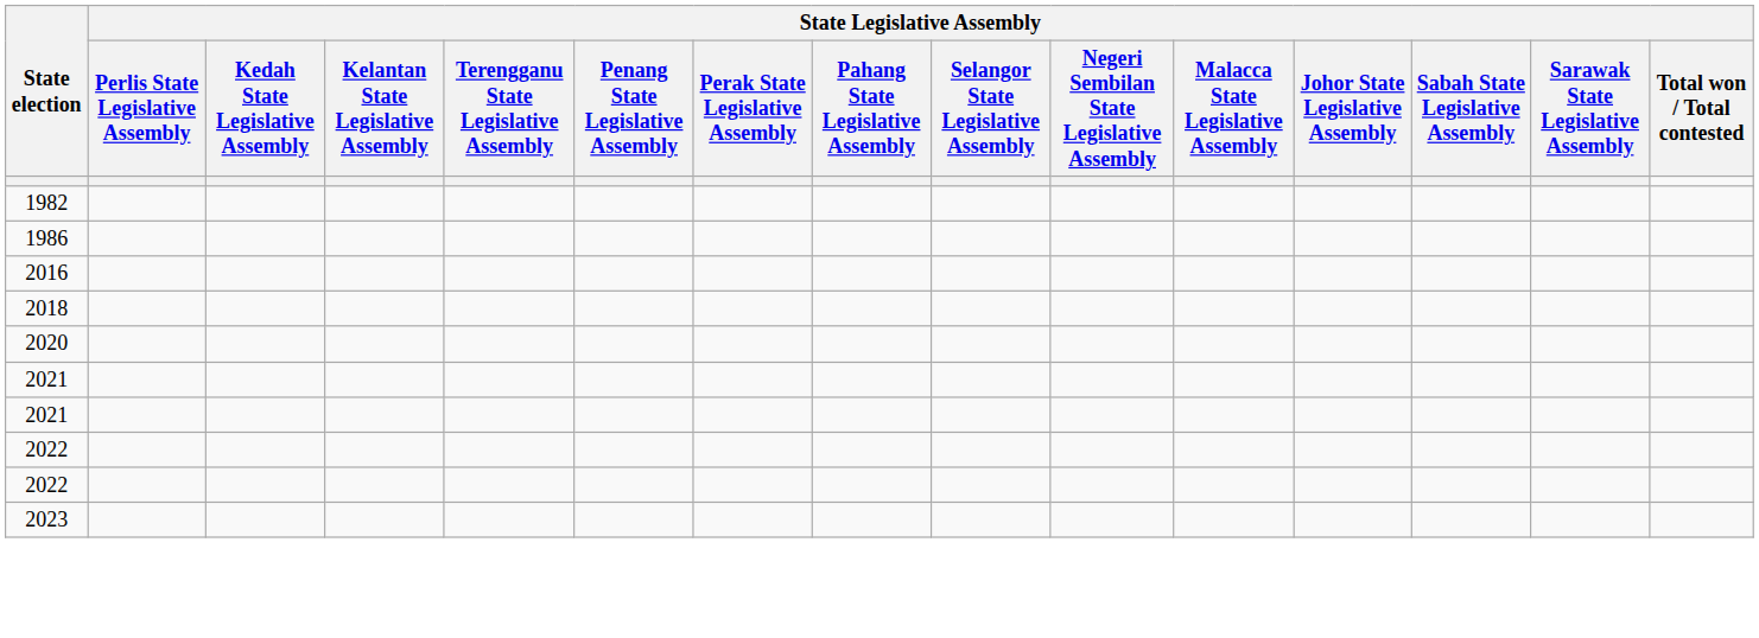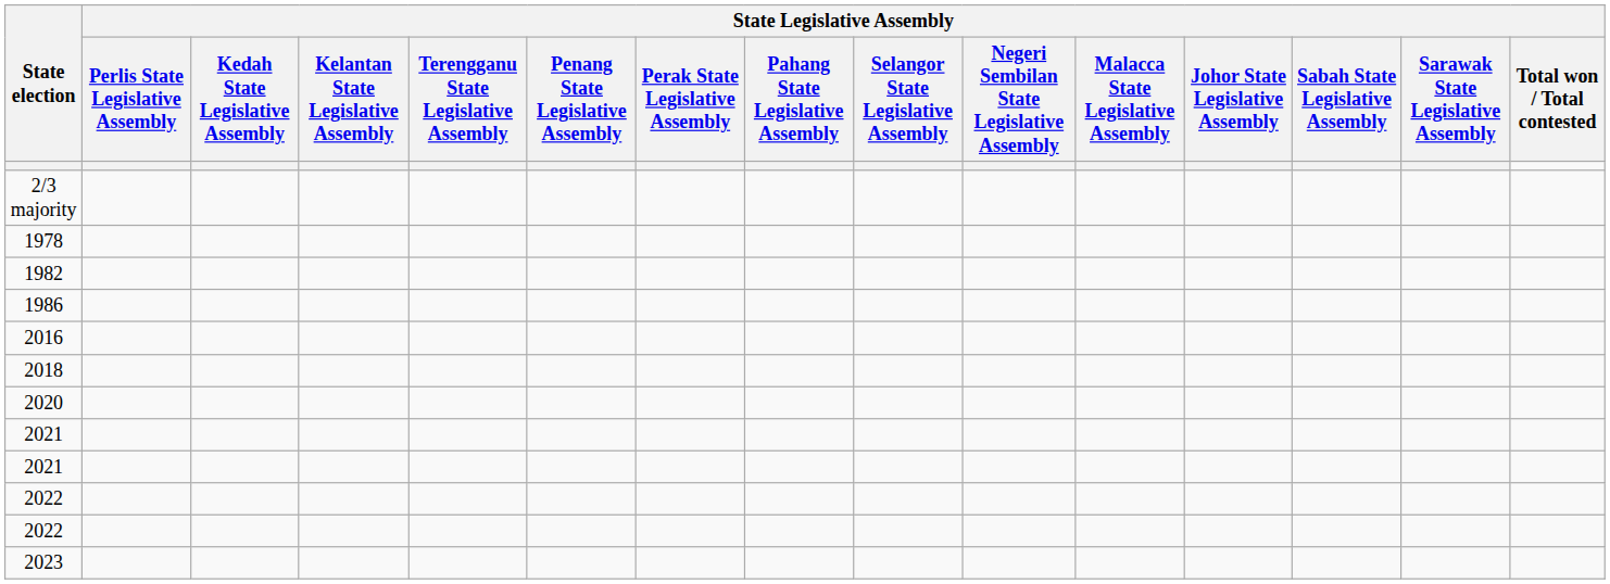+ row: 2/3 majority
+ row: 1978
